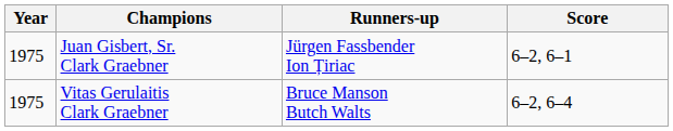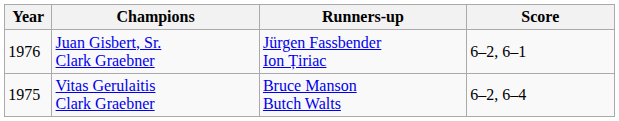Juan Gisbert, Sr. Clark Graebner | Year: 1975 -> 1976
